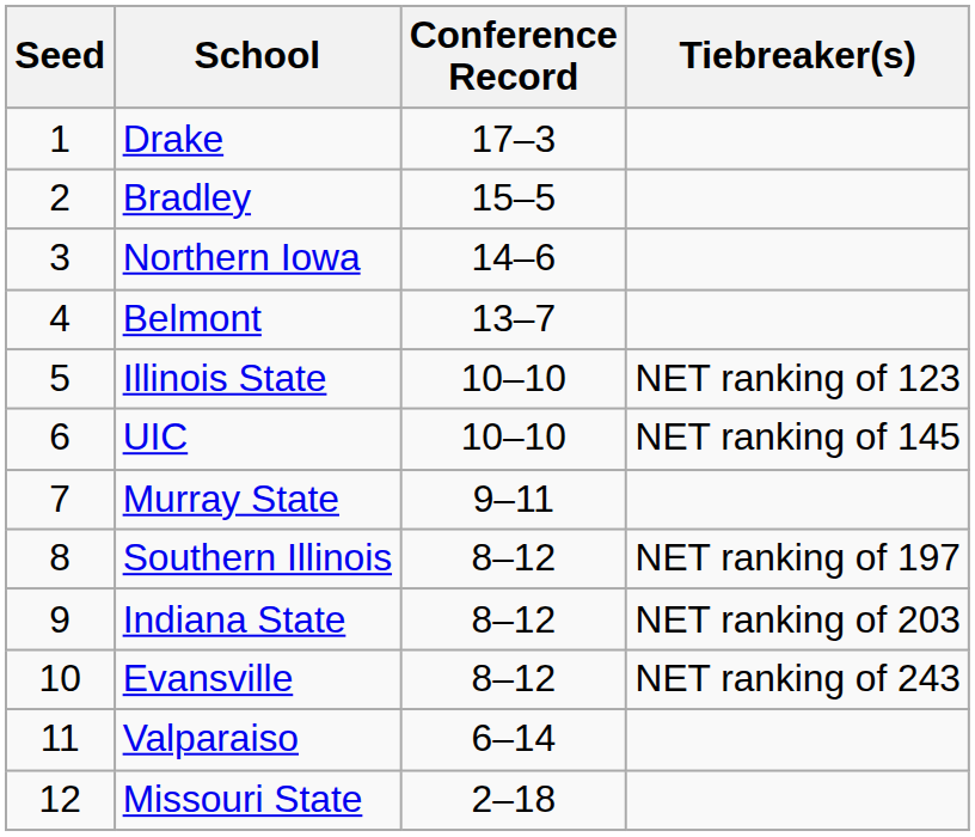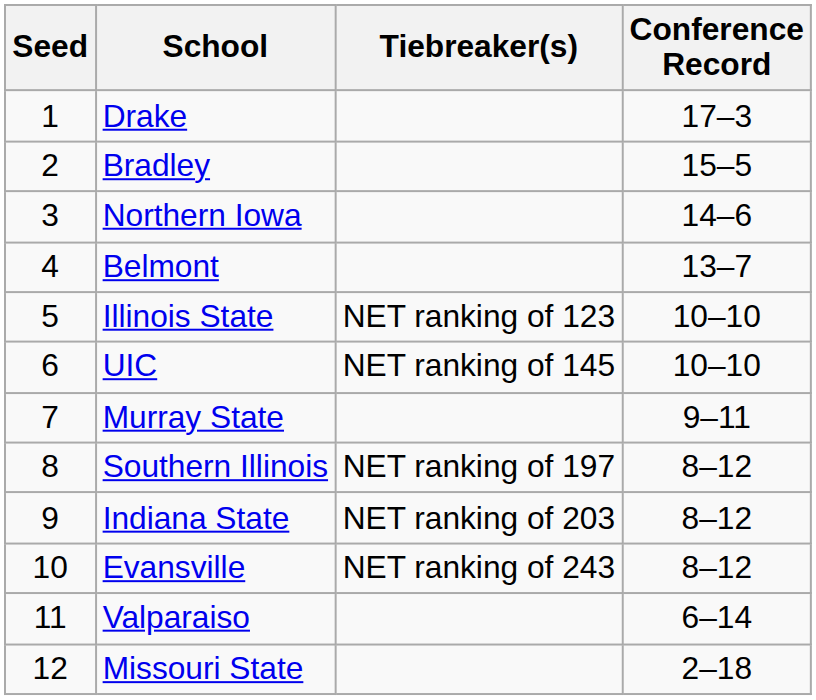columns swapped: Conference Record <-> Tiebreaker(s)
